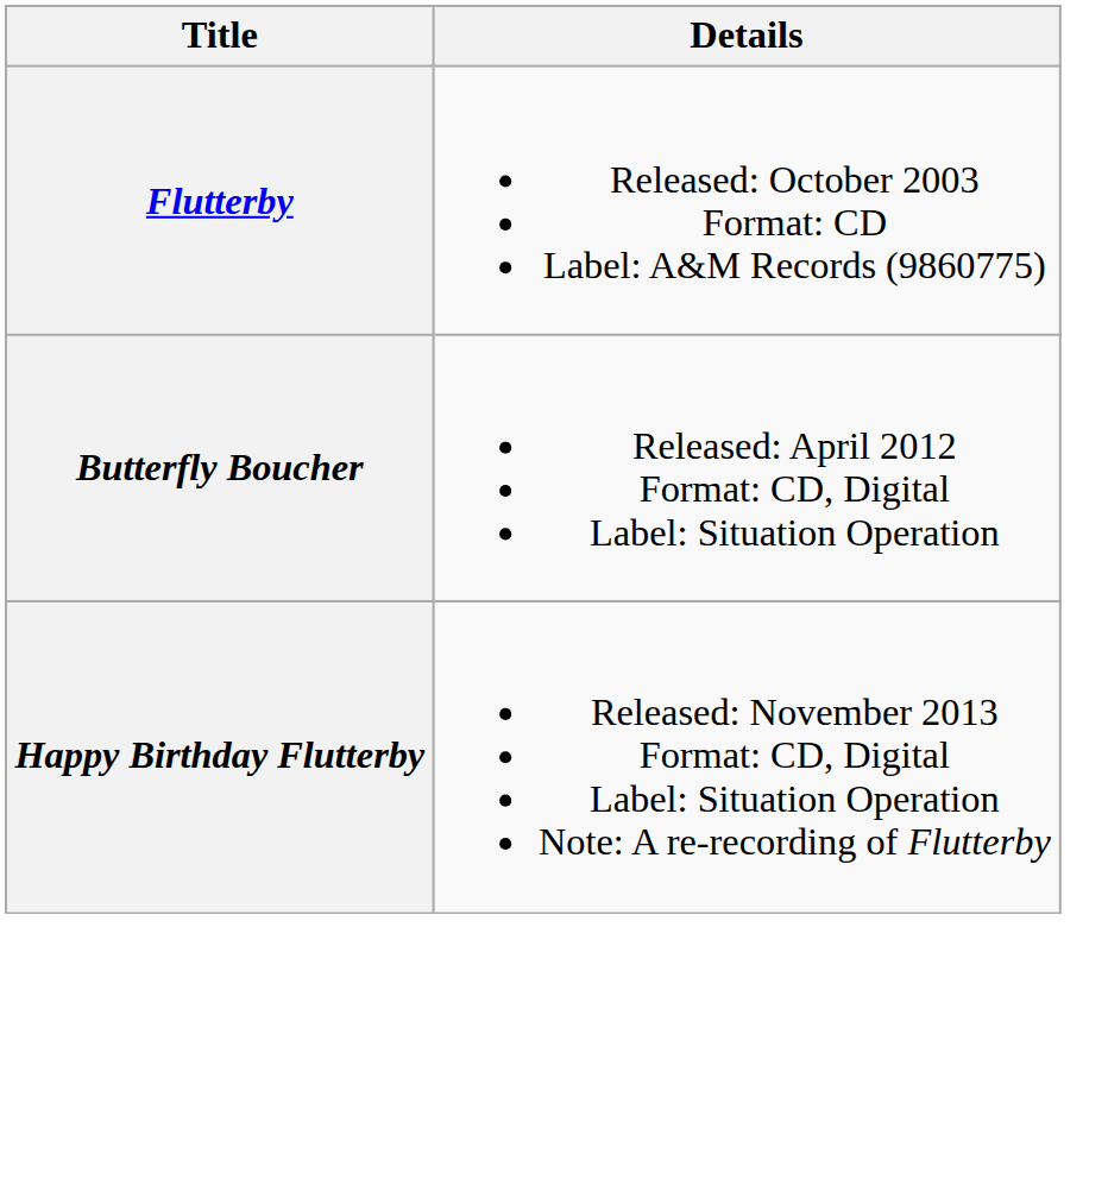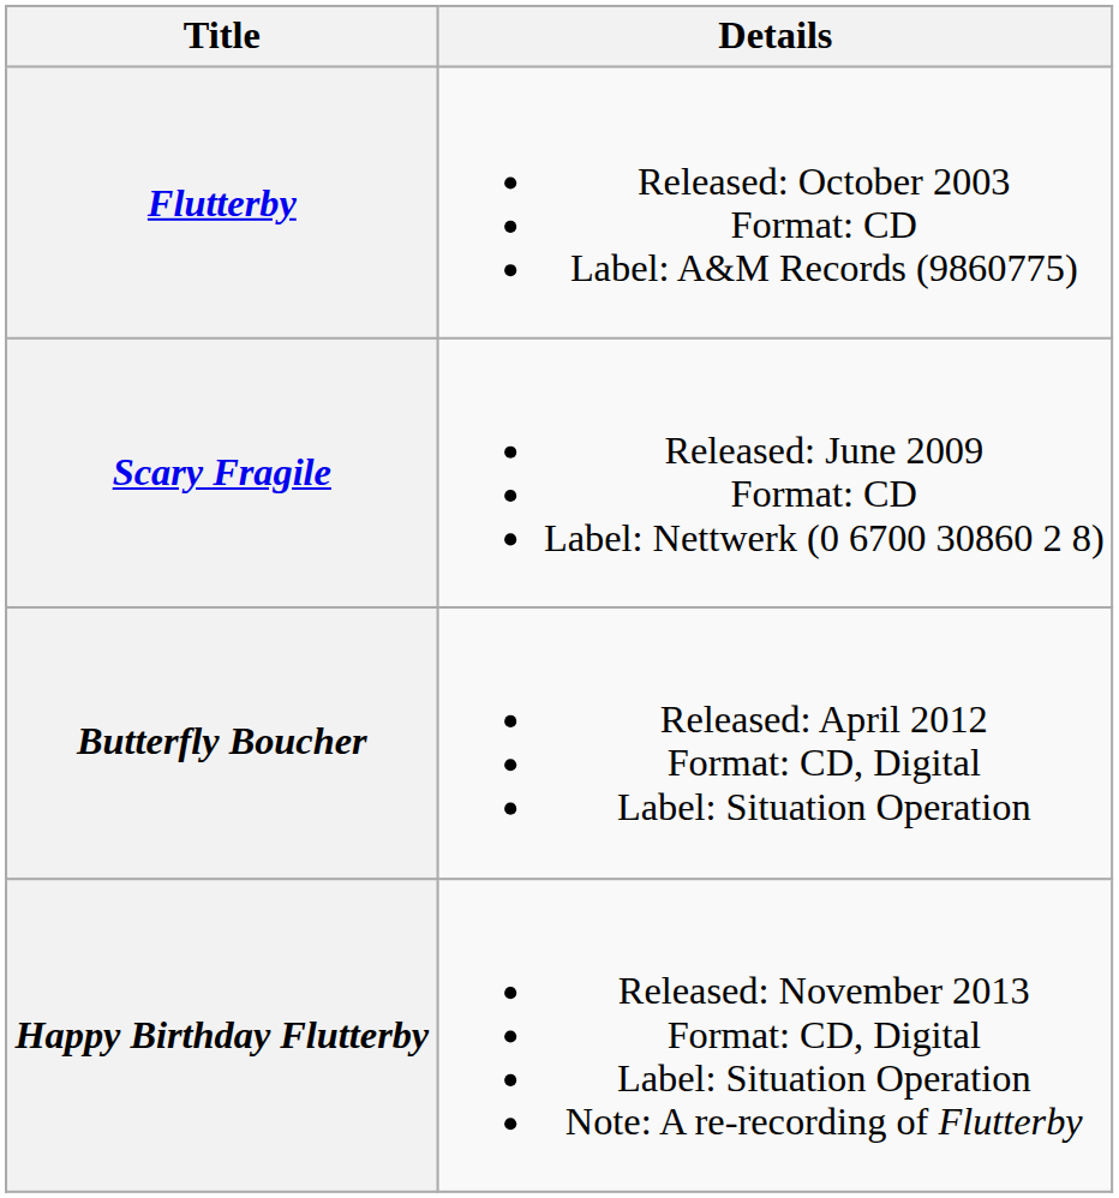+ row: Scary Fragile | Released: June 2009 Format: CD Label: Nettwerk (0 6700 30860 2 8)
